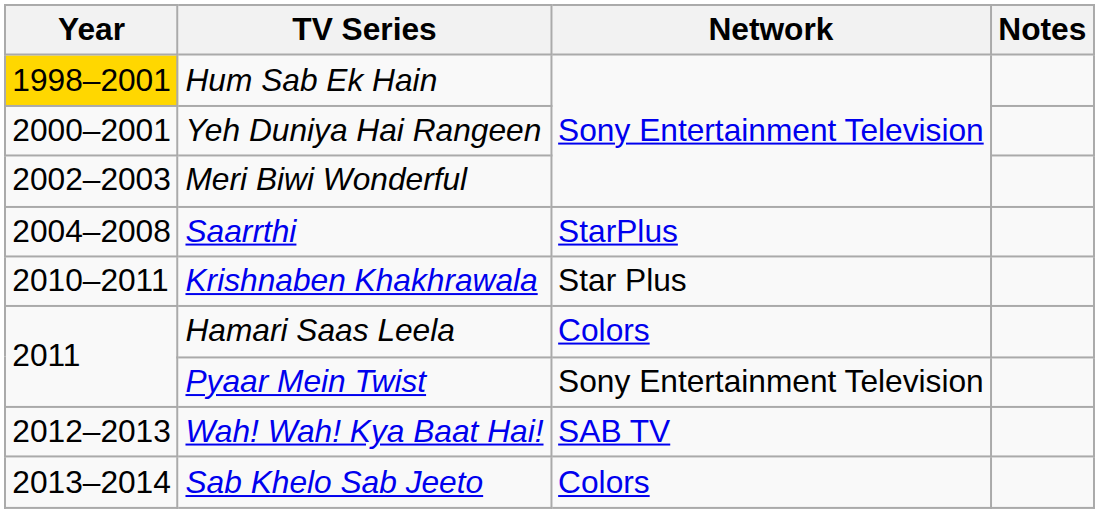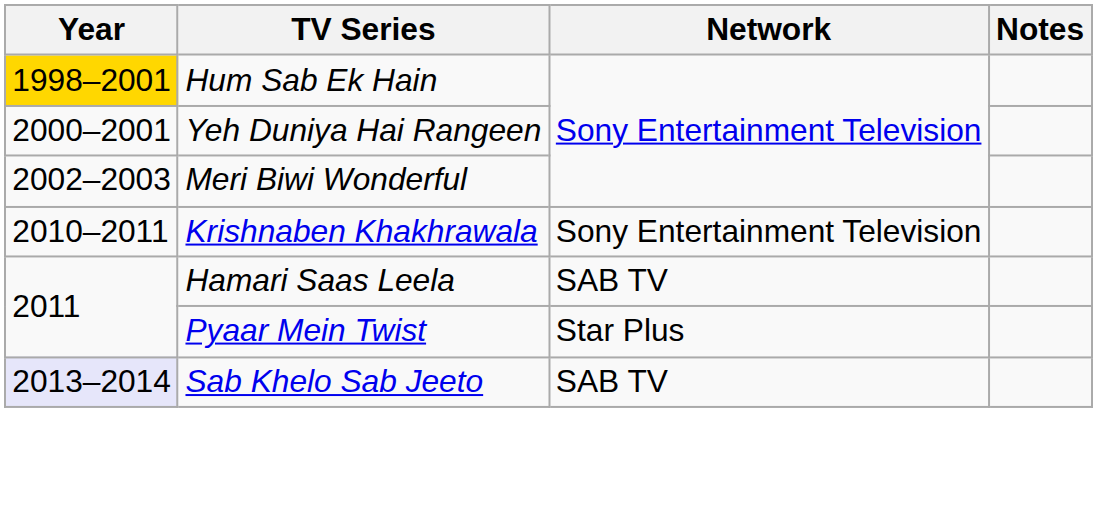- row: 2004–2008 | Saarrthi | StarPlus
Krishnaben Khakhrawala | Network: Star Plus -> Sony Entertainment Television
Hamari Saas Leela | Network: Colors -> SAB TV
Pyaar Mein Twist | Network: Sony Entertainment Television -> Star Plus
- row: 2012–2013 | Wah! Wah! Kya Baat Hai! | SAB TV
Sab Khelo Sab Jeeto | Year: no background -> lavender background
Sab Khelo Sab Jeeto | Network: Colors -> SAB TV
